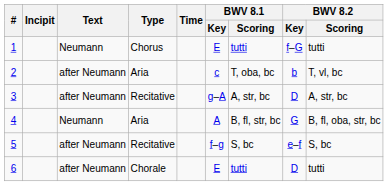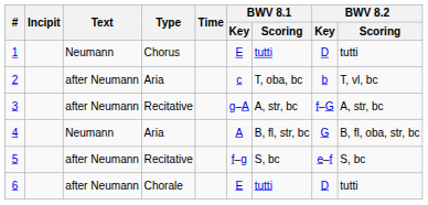1 | BWV 8.2 / Key: f–G -> D
3 | BWV 8.2 / Key: D -> f–G
